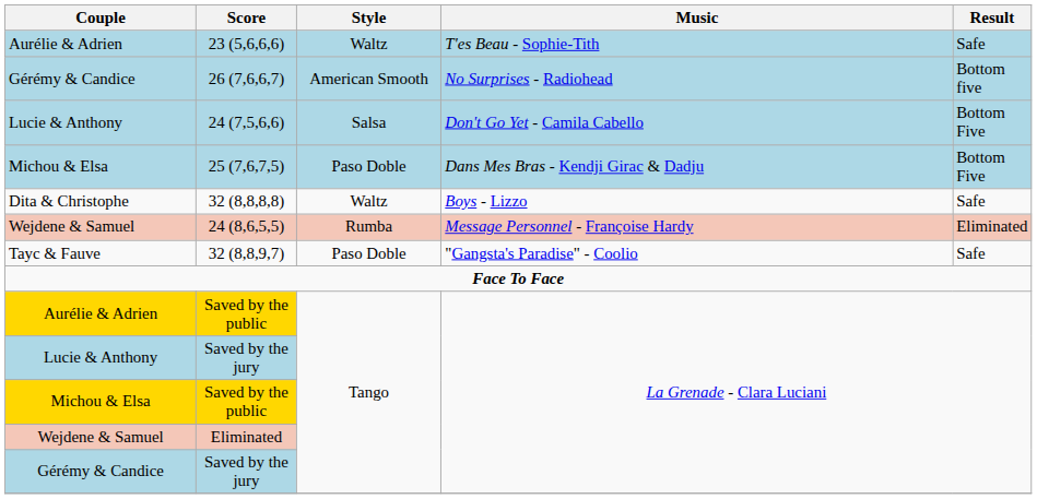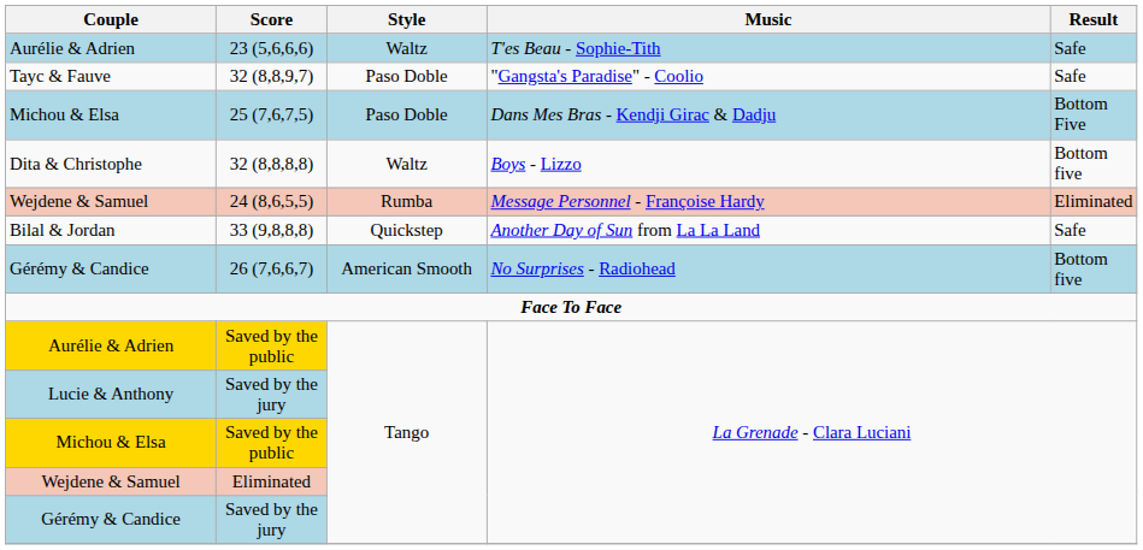rows swapped: 32 (8,8,9,7) <-> 26 (7,6,6,7)
- row: Lucie & Anthony | 24 (7,5,6,6) | Salsa | Don't Go Yet - Camila Cabello | Bottom Five
32 (8,8,8,8) | Result: Safe -> Bottom five
+ row: Bilal & Jordan | 33 (9,8,8,8) | Quickstep | Another Day of Sun from La La Land | Safe
